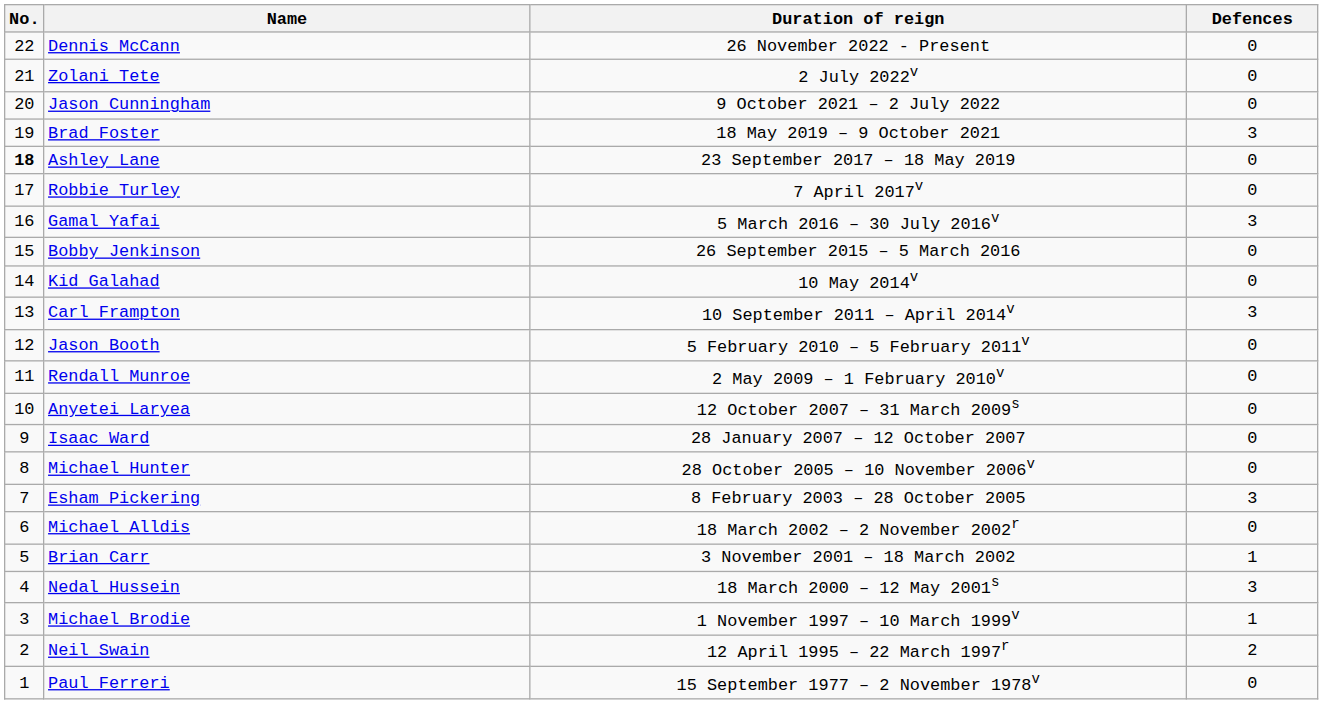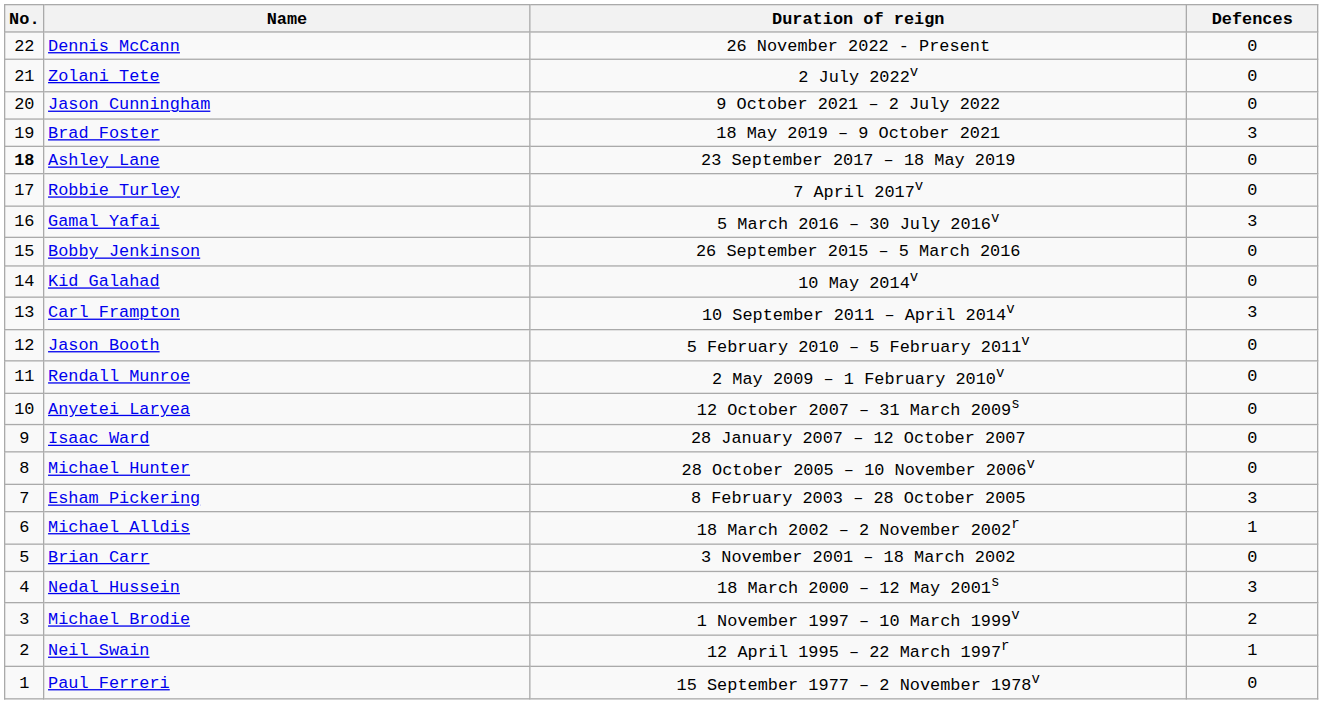Michael Alldis | Defences: 0 -> 1
Brian Carr | Defences: 1 -> 0
Michael Brodie | Defences: 1 -> 2
Neil Swain | Defences: 2 -> 1
